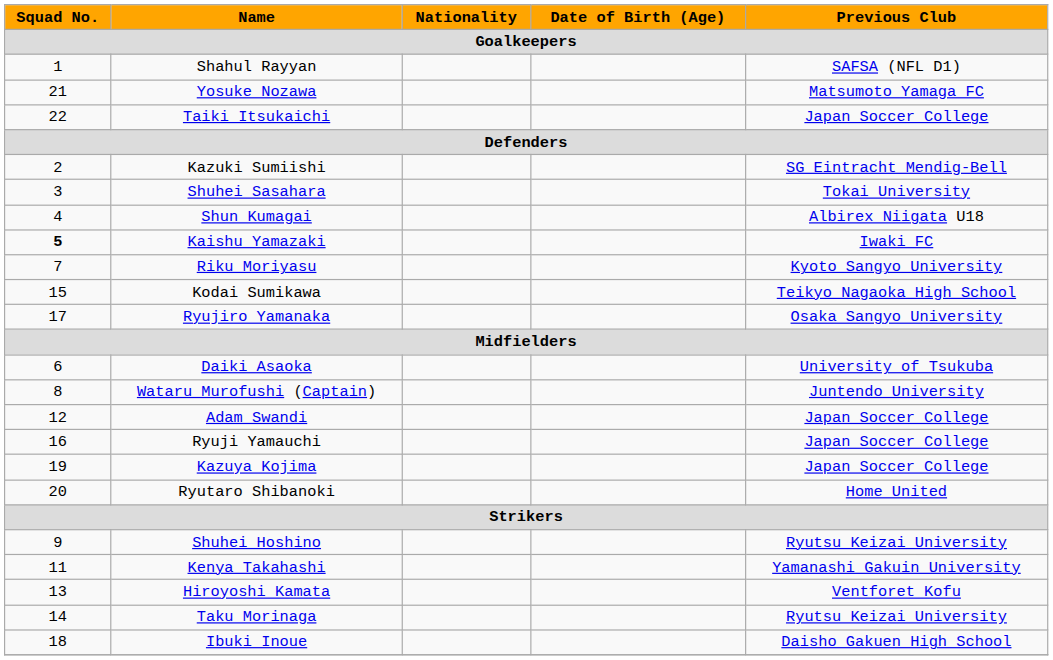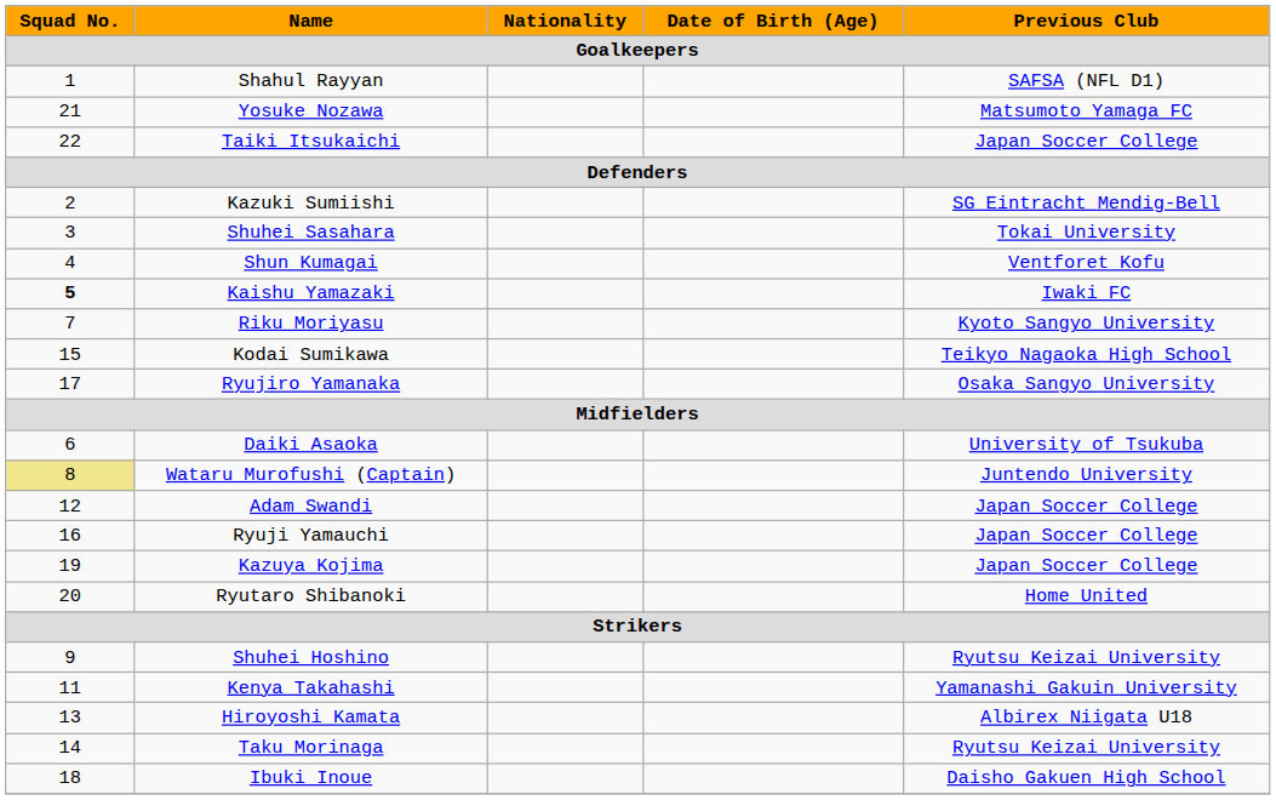Shun Kumagai | Previous Club: Albirex Niigata U18 -> Ventforet Kofu
Wataru Murofushi (Captain) | Squad No.: no background -> khaki background
Hiroyoshi Kamata | Previous Club: Ventforet Kofu -> Albirex Niigata U18
